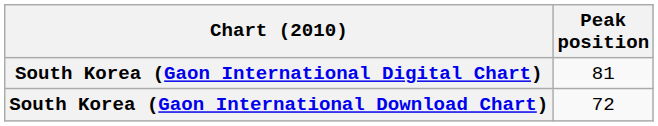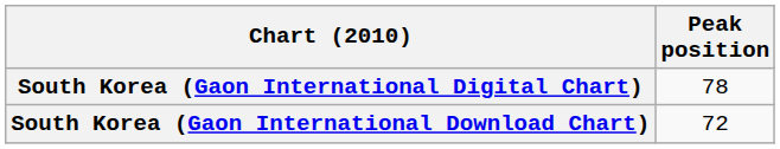South Korea (Gaon International Digital Chart) | Peak position: 81 -> 78
